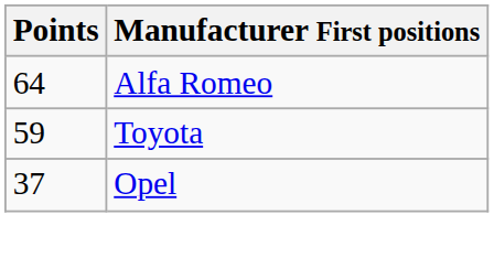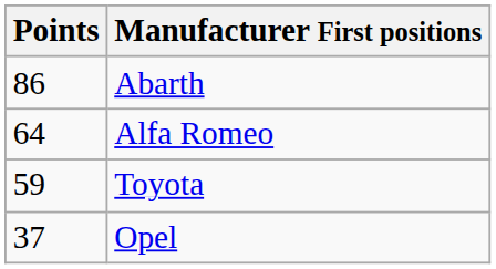+ row: 86 | Abarth
